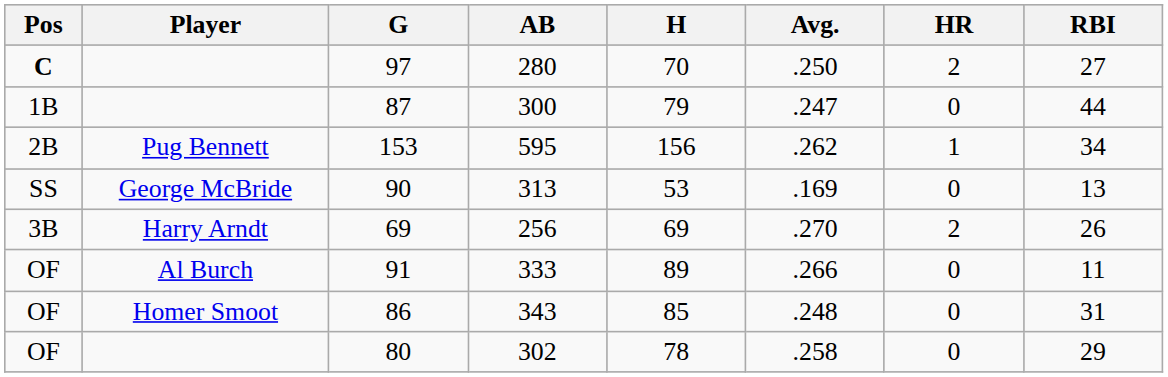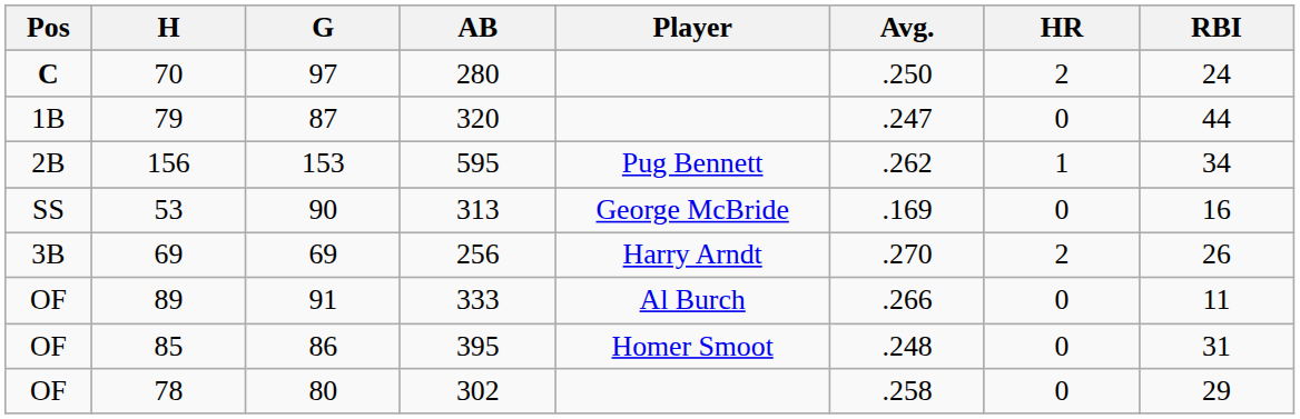columns swapped: Player <-> H
97 | RBI: 27 -> 24
87 | AB: 300 -> 320
90 | RBI: 13 -> 16
86 | AB: 343 -> 395
